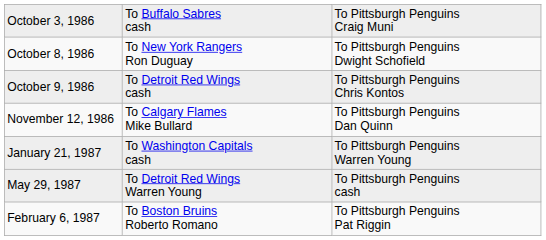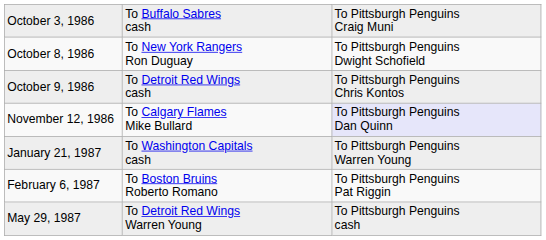November 12, 1986 | column 3: no background -> lavender background
rows swapped: February 6, 1987 <-> May 29, 1987
